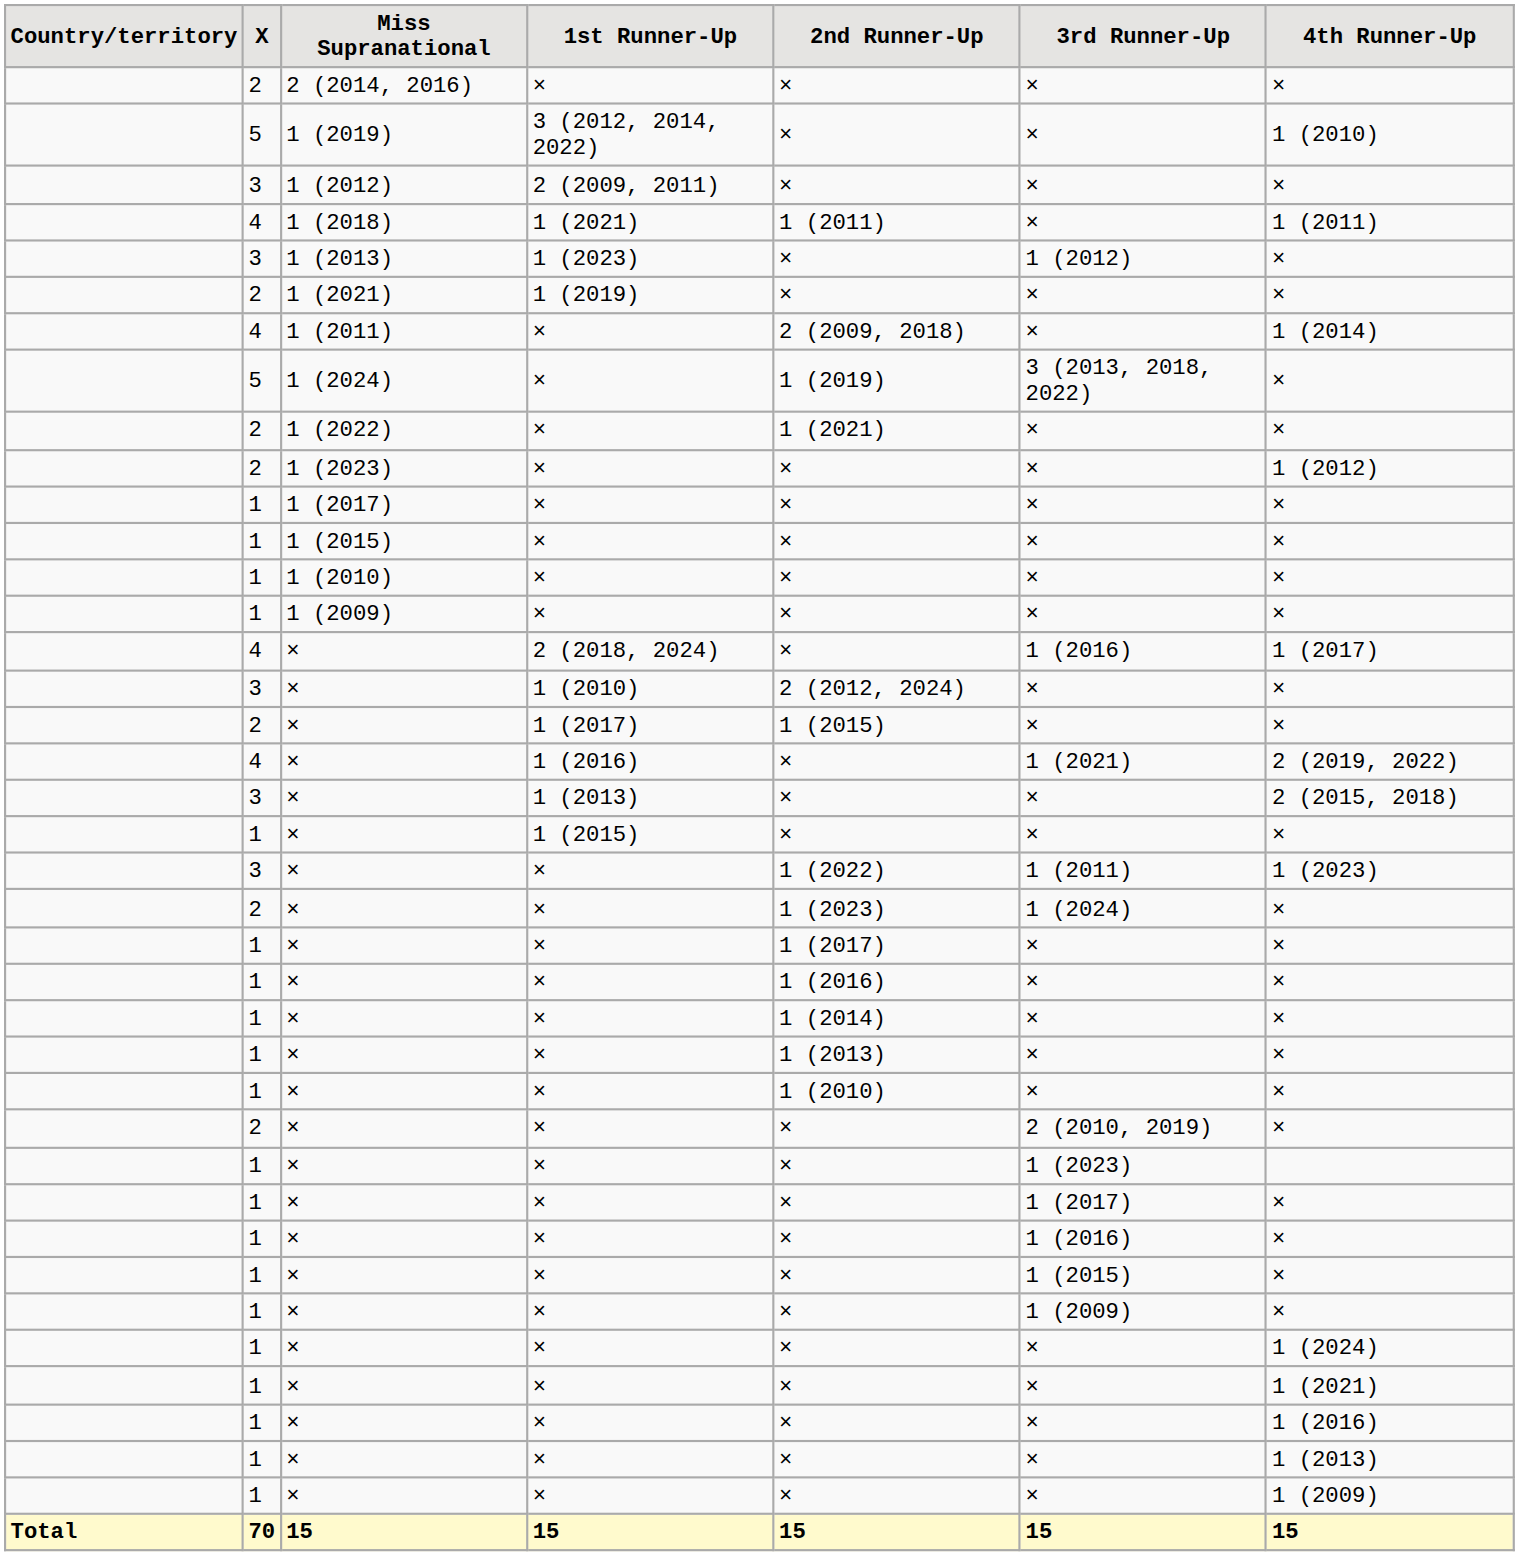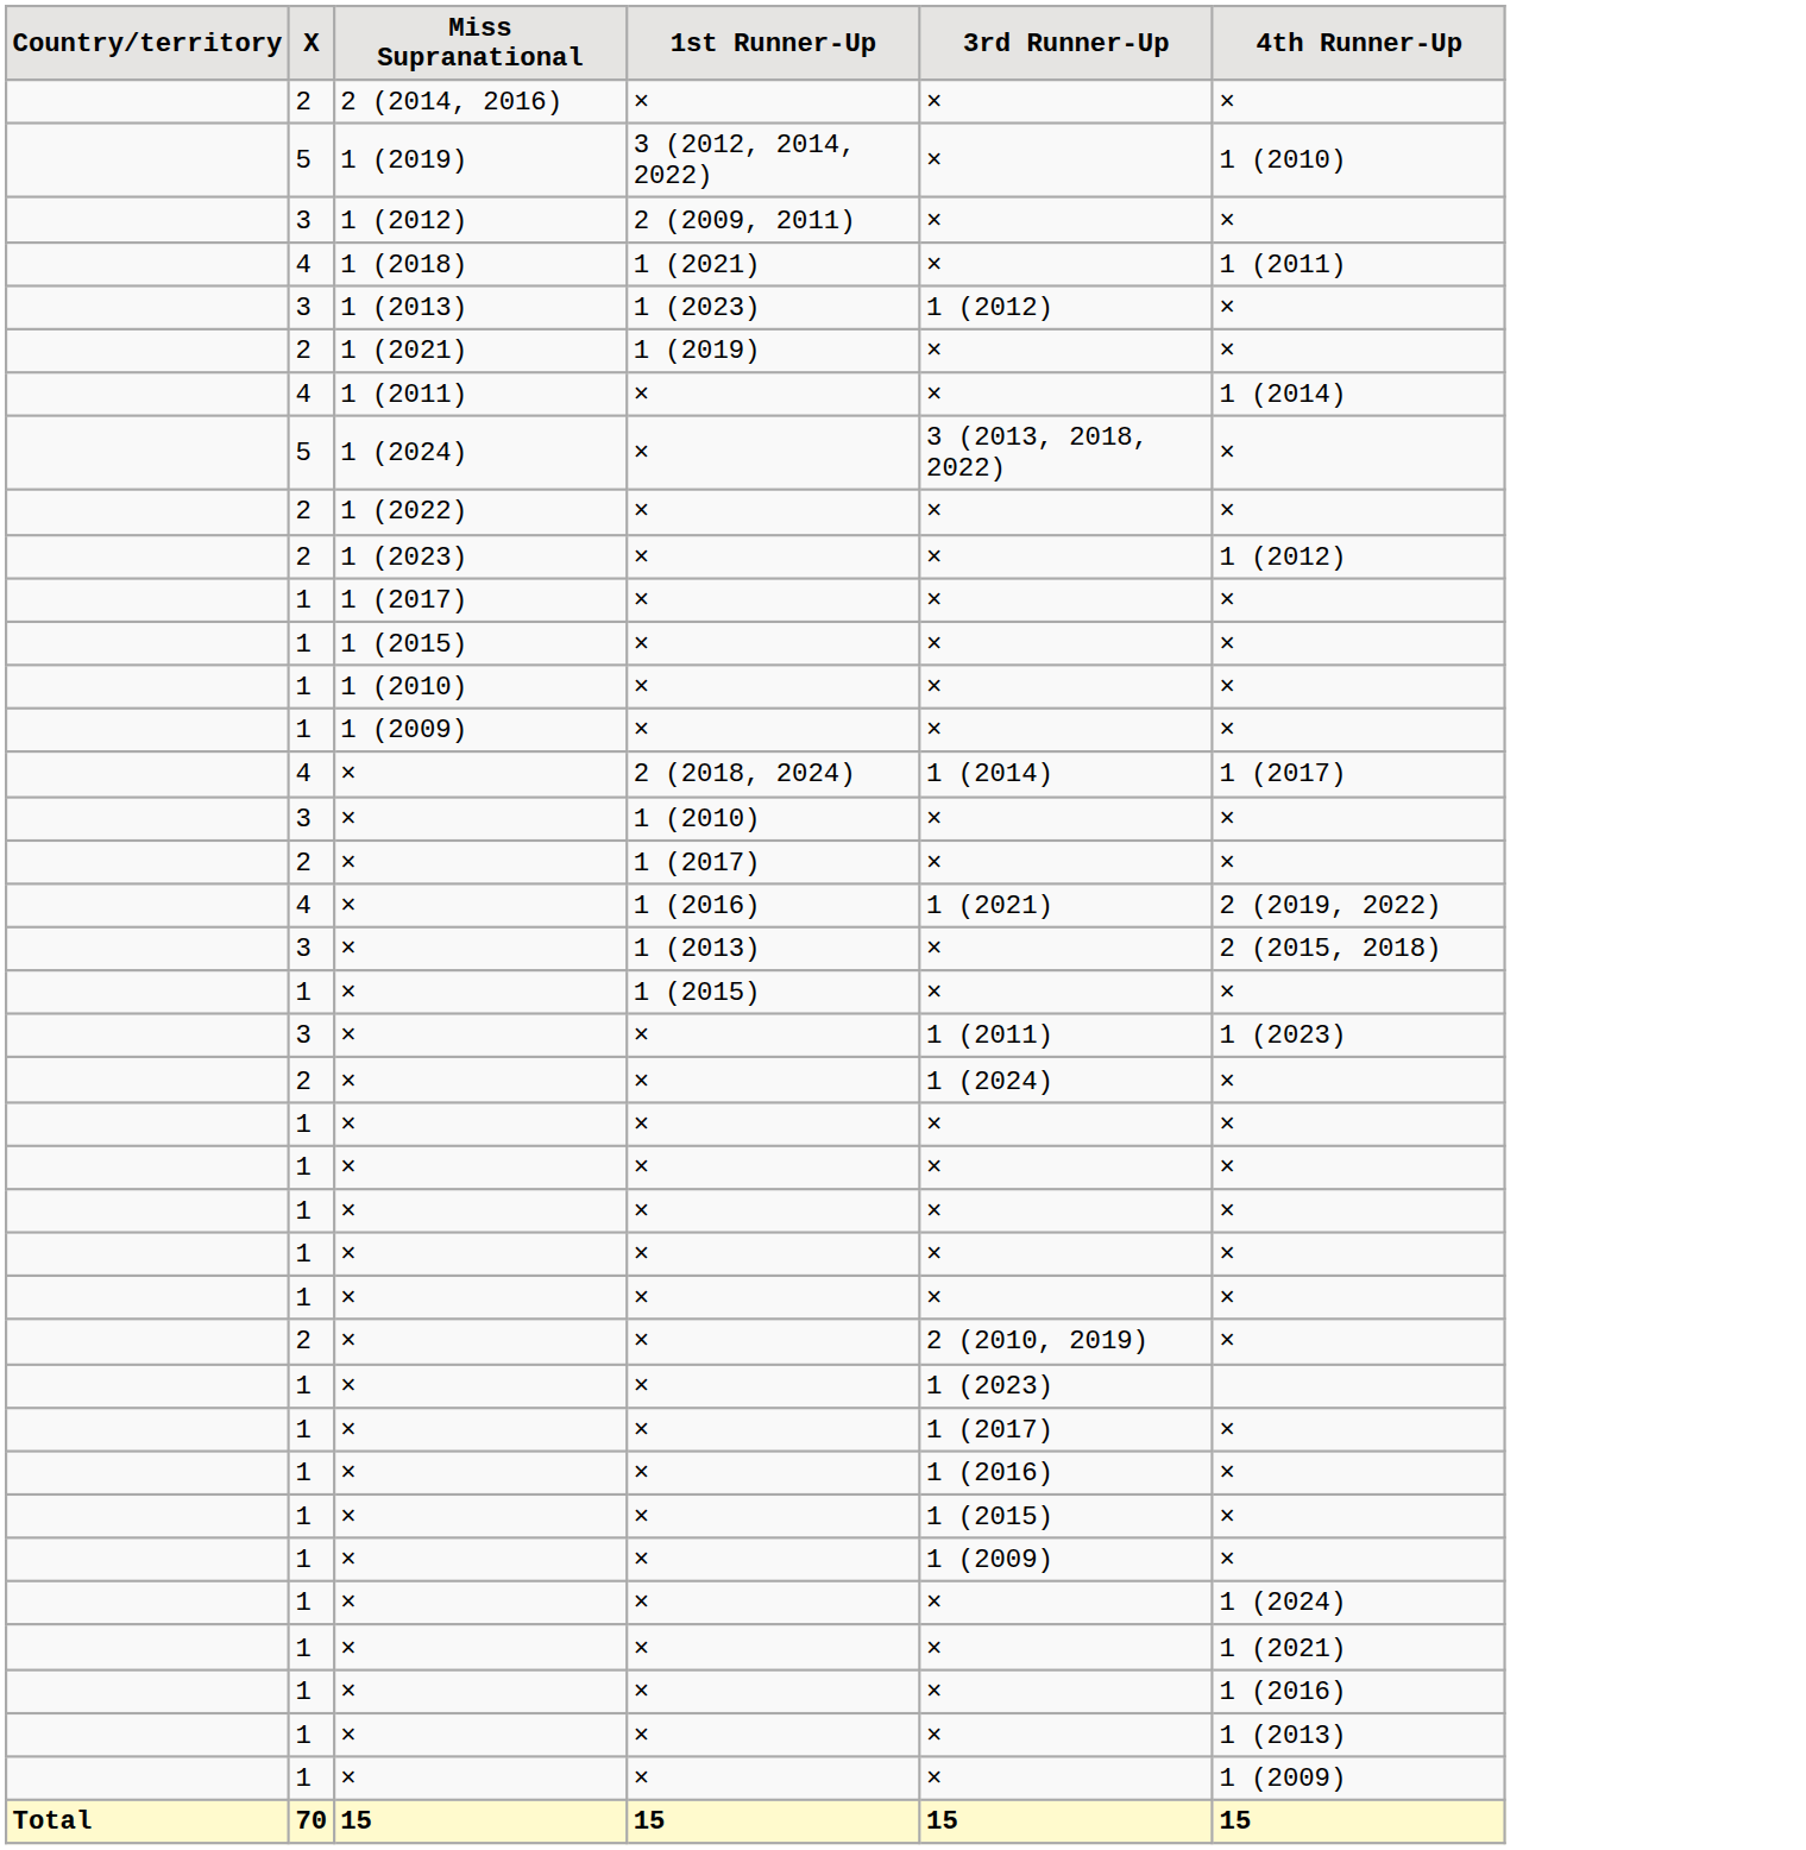- column: 2nd Runner-Up | × | × | × | 1 (2011) | × | × | 2 (2009, 2018) | 1 (2019) | 1 (2021) | × | × | × | × | × | × | 2 (2012, 2024) | 1 (2015) | × | × | × | 1 (2022) | 1 (2023) | 1 (2017) | 1 (2016) | 1 (2014) | 1 (2013) | 1 (2010) | × | × | × | × | × | × | × | × | × | × | × | 15
× / 2 (2018, 2024) | 3rd Runner-Up: 1 (2016) -> 1 (2014)
